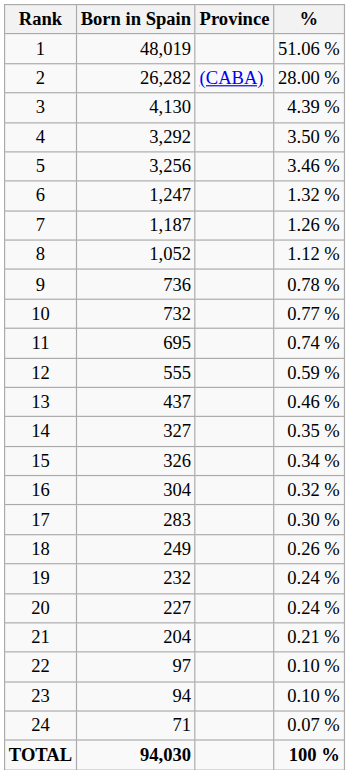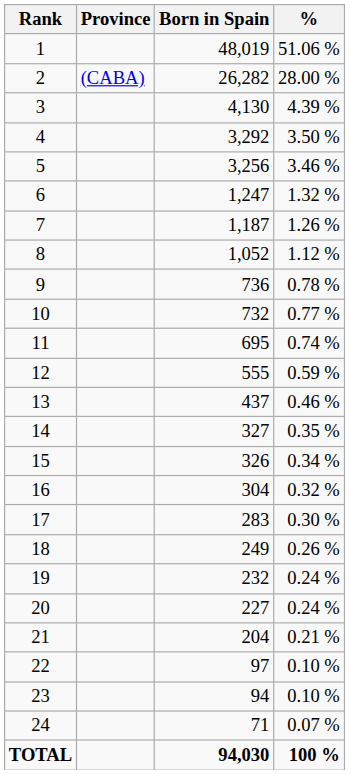columns swapped: Province <-> Born in Spain
